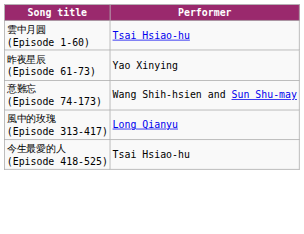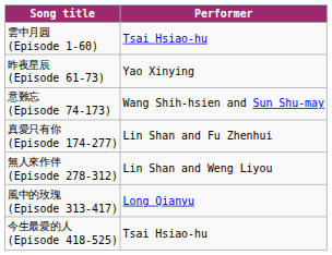+ row: 真愛只有你 (Episode 174-277) | Lin Shan and Fu Zhenhui
+ row: 無人來作伴 (Episode 278-312) | Lin Shan and Weng Liyou
